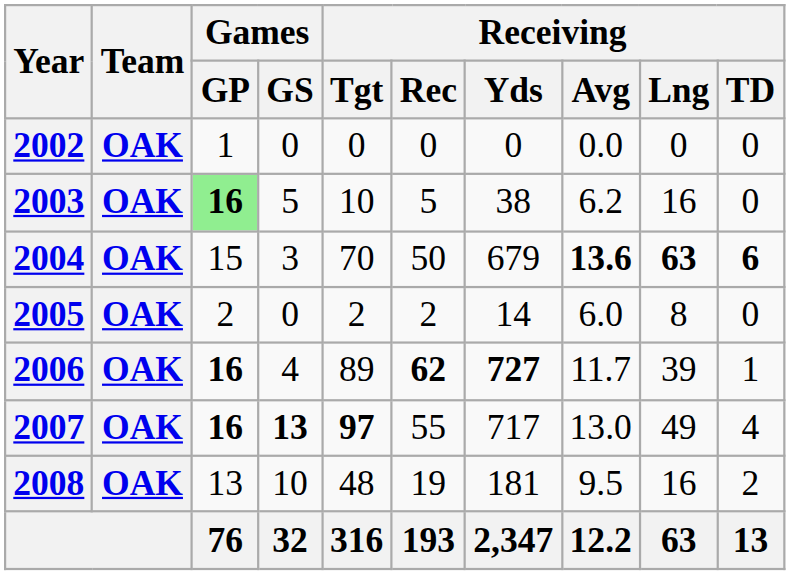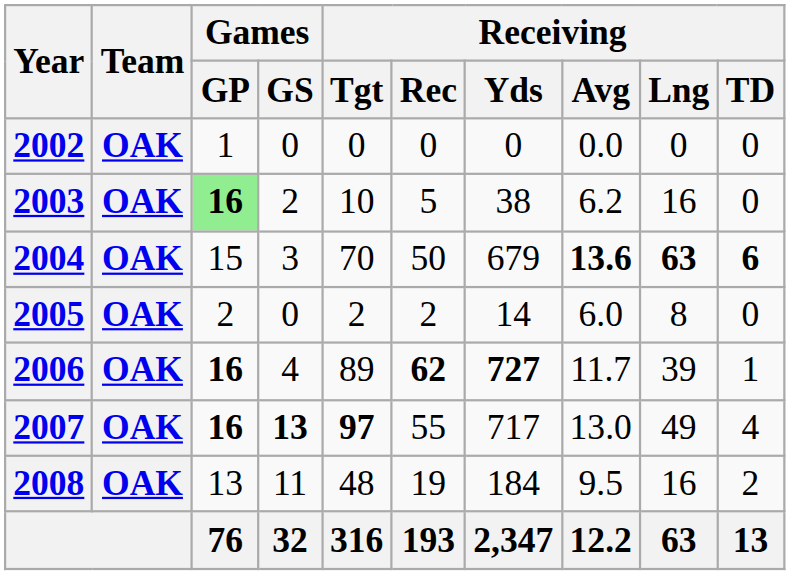2003 | Games / GS: 5 -> 2
2008 | Games / GS: 10 -> 11
2008 | Receiving / Yds: 181 -> 184
